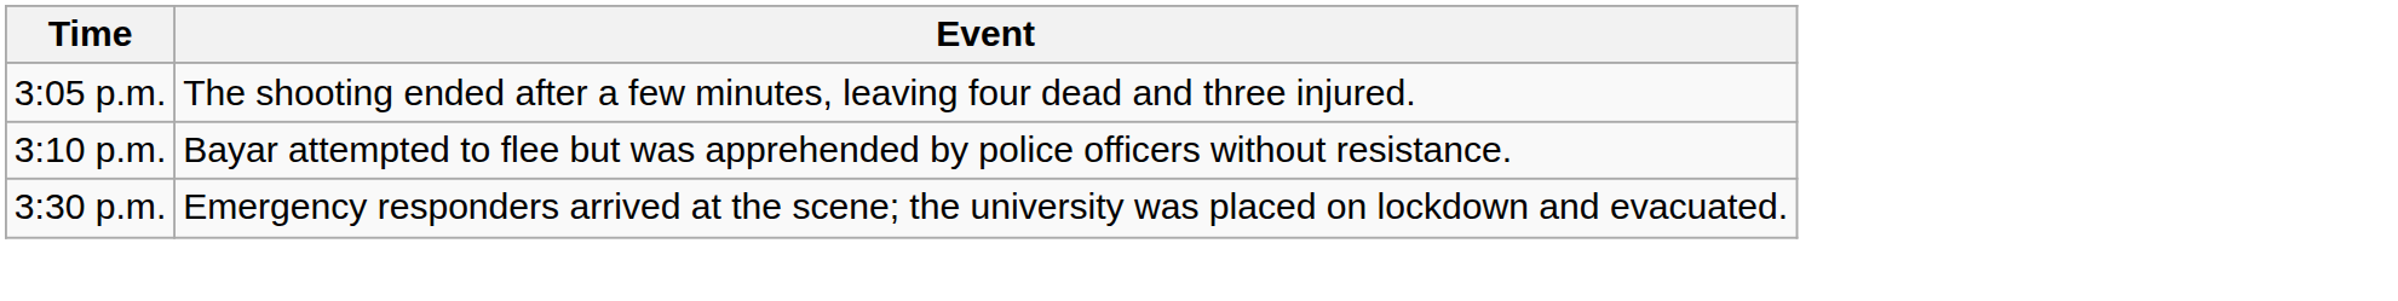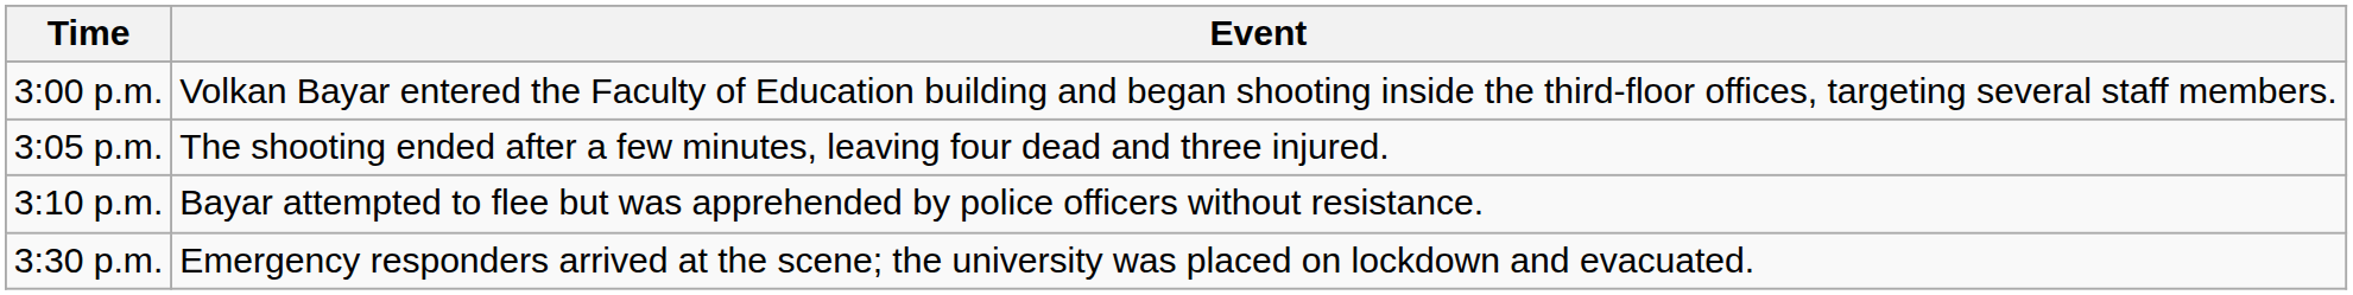+ row: 3:00 p.m. | Volkan Bayar entered the Faculty of Education building and began shooting inside the third-floor offices, targeting several staff members.
